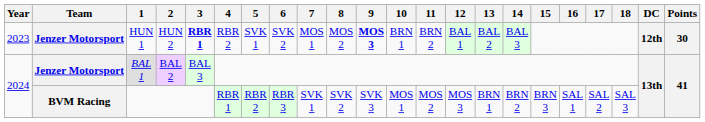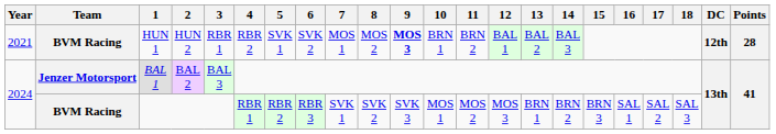HUN 1 | Year: 2023 -> 2021
HUN 1 | Team: Jenzer Motorsport -> BVM Racing
HUN 1 | 3: bold -> normal
HUN 1 | Points: 30 -> 28
